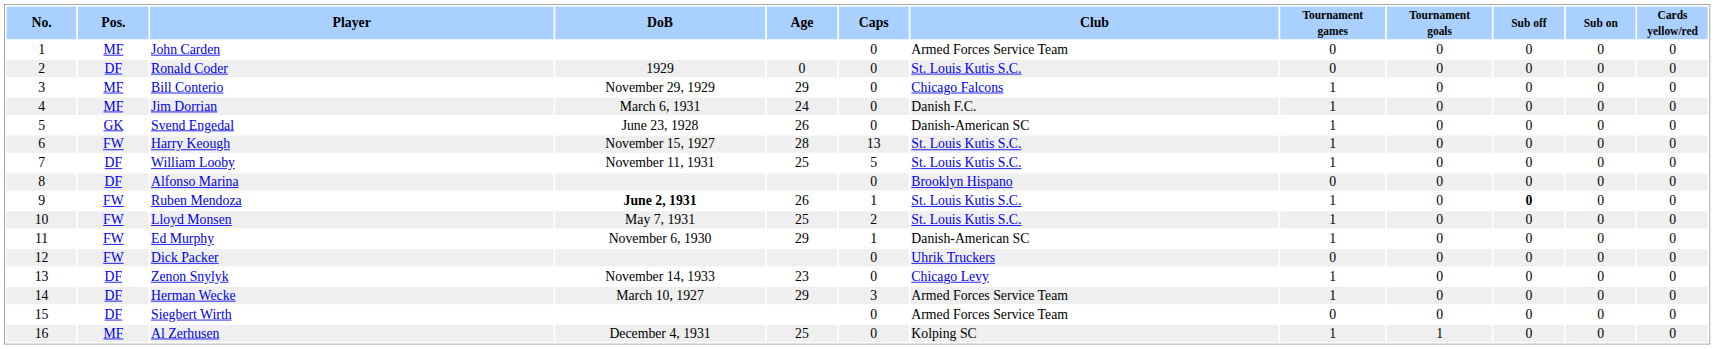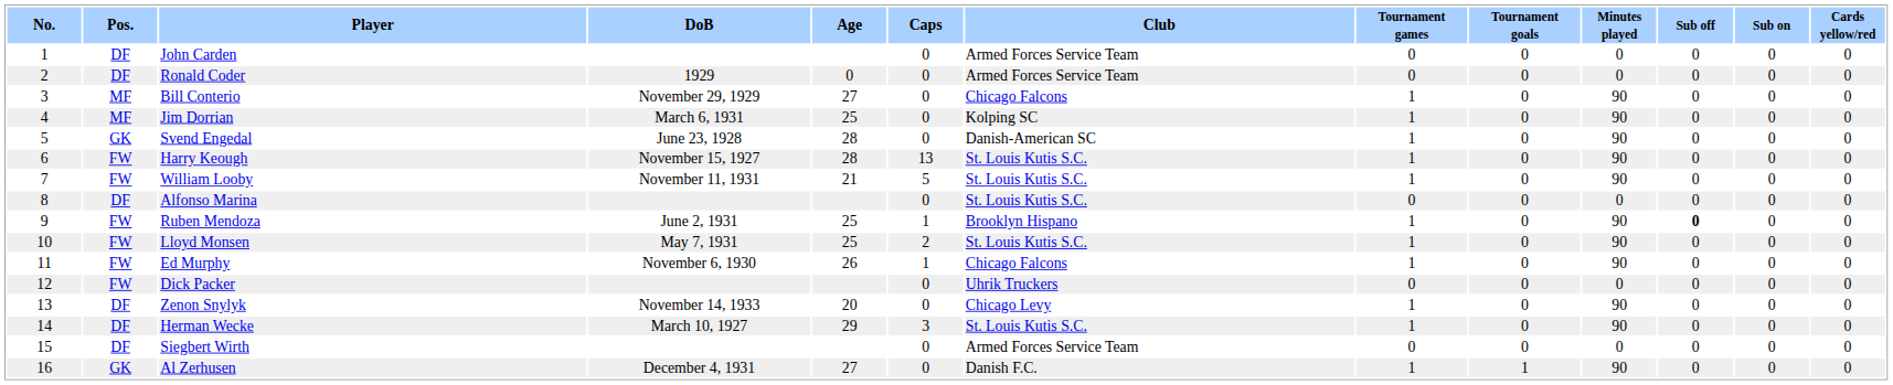+ column: Minutes played | 0 | 0 | 90 | 90 | 90 | 90 | 90 | 0 | 90 | 90 | 90 | 0 | 90 | 90 | 0 | 90
John Carden | Pos.: MF -> DF
Ronald Coder | Club: St. Louis Kutis S.C. -> Armed Forces Service Team
Bill Conterio | Age: 29 -> 27
Jim Dorrian | Age: 24 -> 25
Jim Dorrian | Club: Danish F.C. -> Kolping SC
Svend Engedal | Age: 26 -> 28
William Looby | Pos.: DF -> FW
William Looby | Age: 25 -> 21
Alfonso Marina | Club: Brooklyn Hispano -> St. Louis Kutis S.C.
Ruben Mendoza | DoB: bold -> normal
Ruben Mendoza | Age: 26 -> 25
Ruben Mendoza | Club: St. Louis Kutis S.C. -> Brooklyn Hispano
Ed Murphy | Age: 29 -> 26
Ed Murphy | Club: Danish-American SC -> Chicago Falcons
Zenon Snylyk | Age: 23 -> 20
Herman Wecke | Club: Armed Forces Service Team -> St. Louis Kutis S.C.
Al Zerhusen | Pos.: MF -> GK
Al Zerhusen | Age: 25 -> 27
Al Zerhusen | Club: Kolping SC -> Danish F.C.
